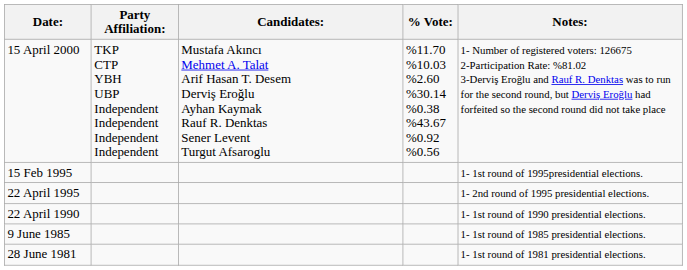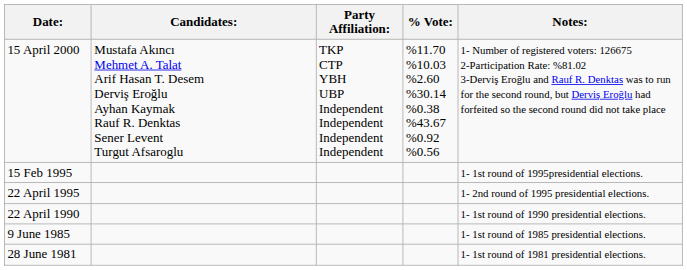columns swapped: Candidates: <-> Party Affiliation:
